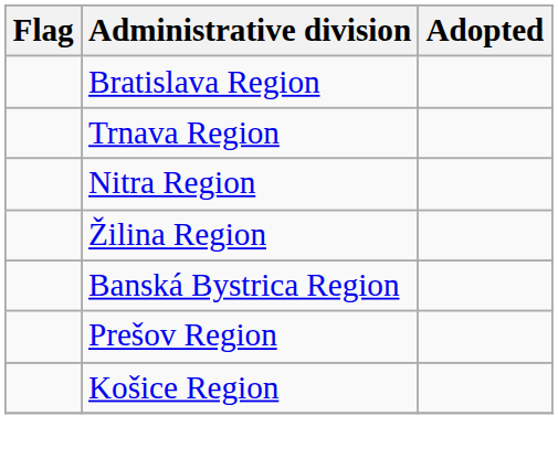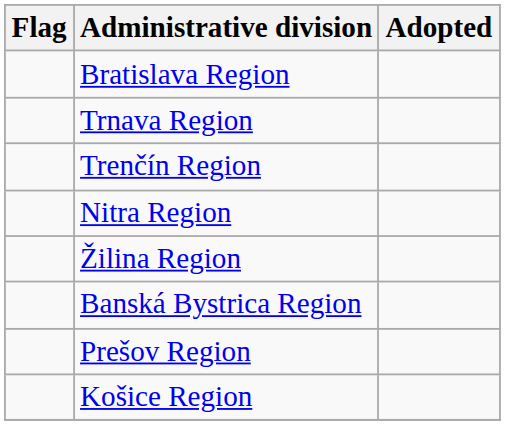+ row: Trenčín Region
